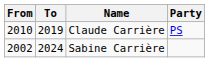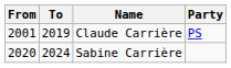Claude Carrière | From: 2010 -> 2001
Sabine Carrière | From: 2002 -> 2020
